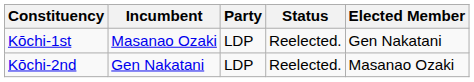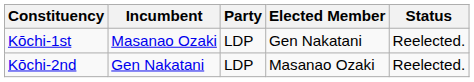columns swapped: Status <-> Elected Member
